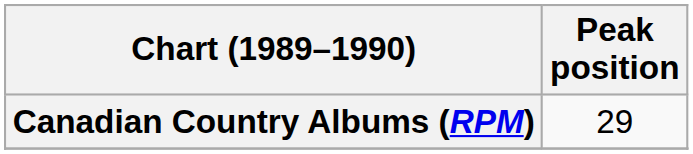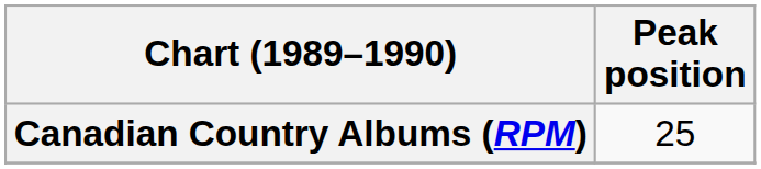Canadian Country Albums (RPM) | Peak position: 29 -> 25
